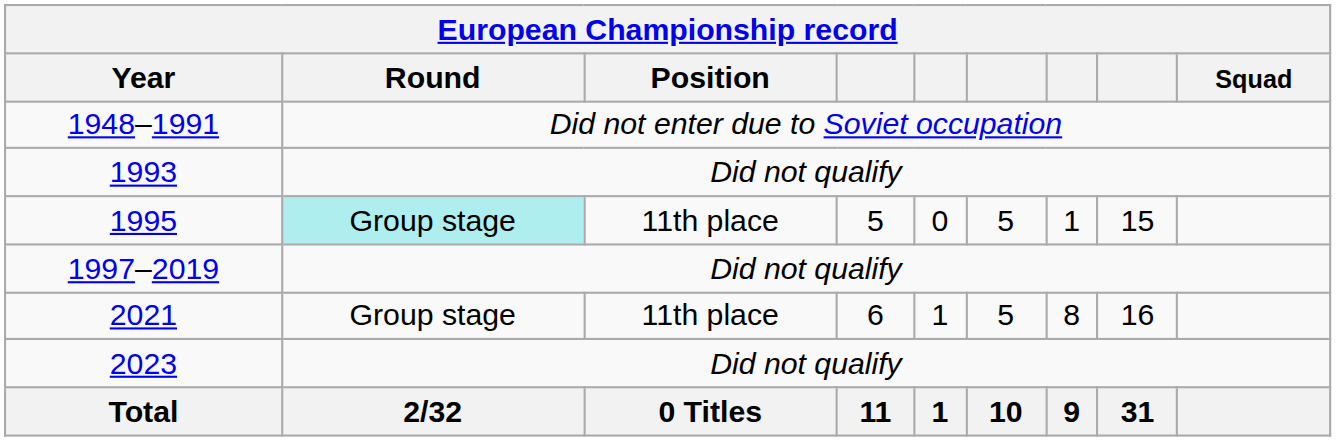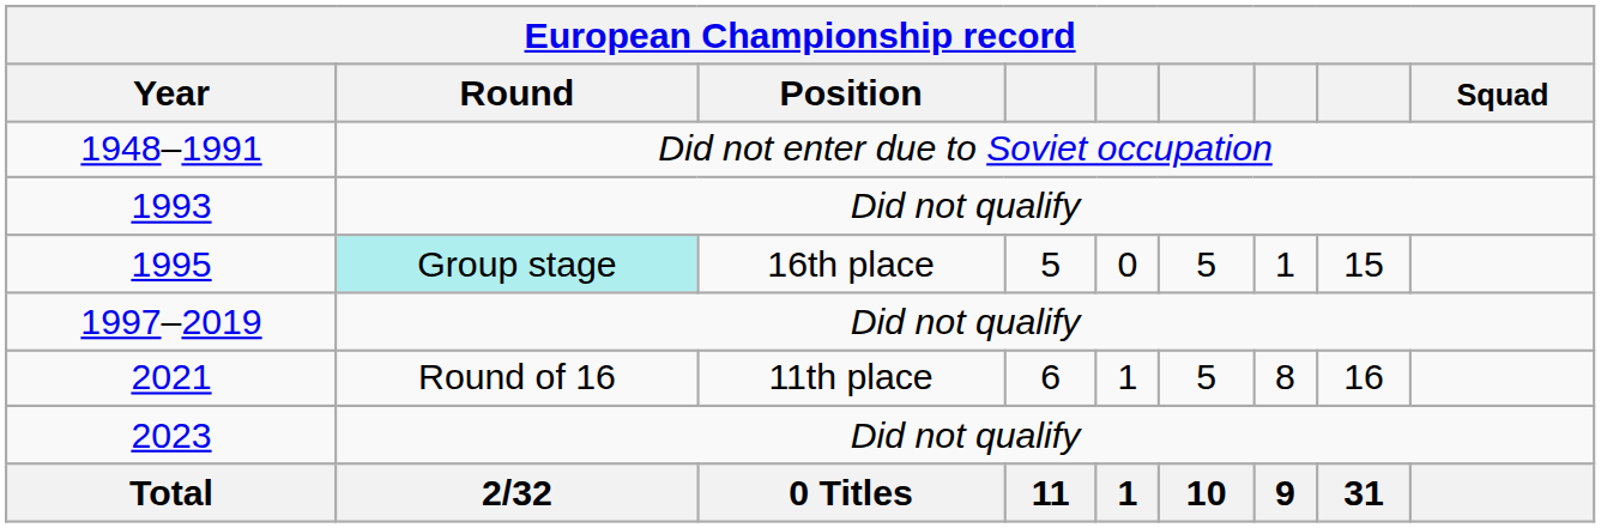1995 | Position: 11th place -> 16th place
2021 | Round: Group stage -> Round of 16
